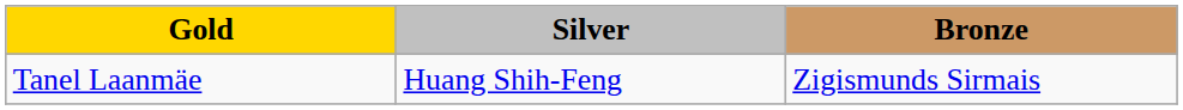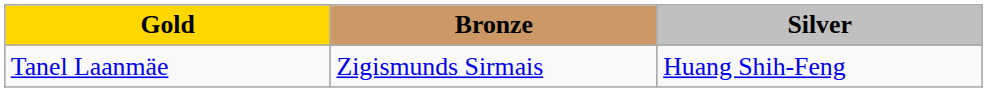columns swapped: Silver <-> Bronze
